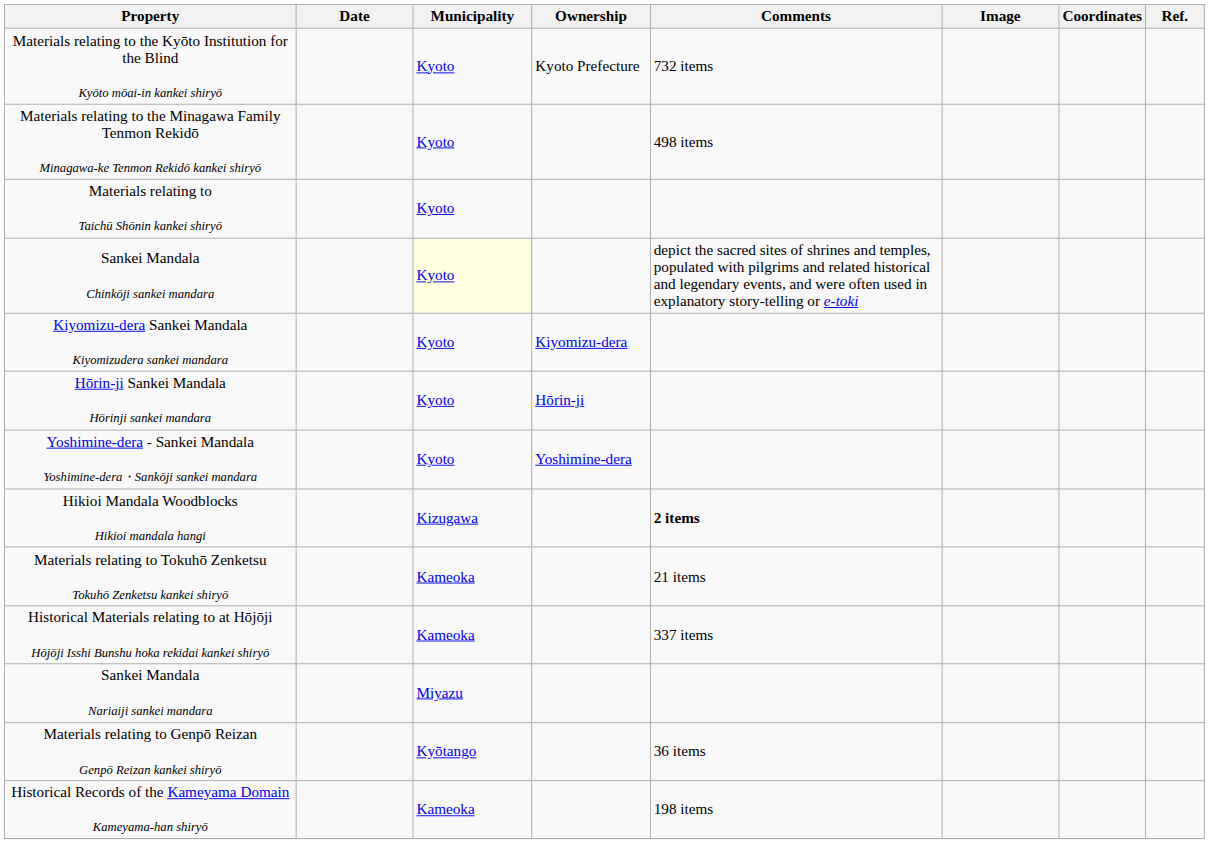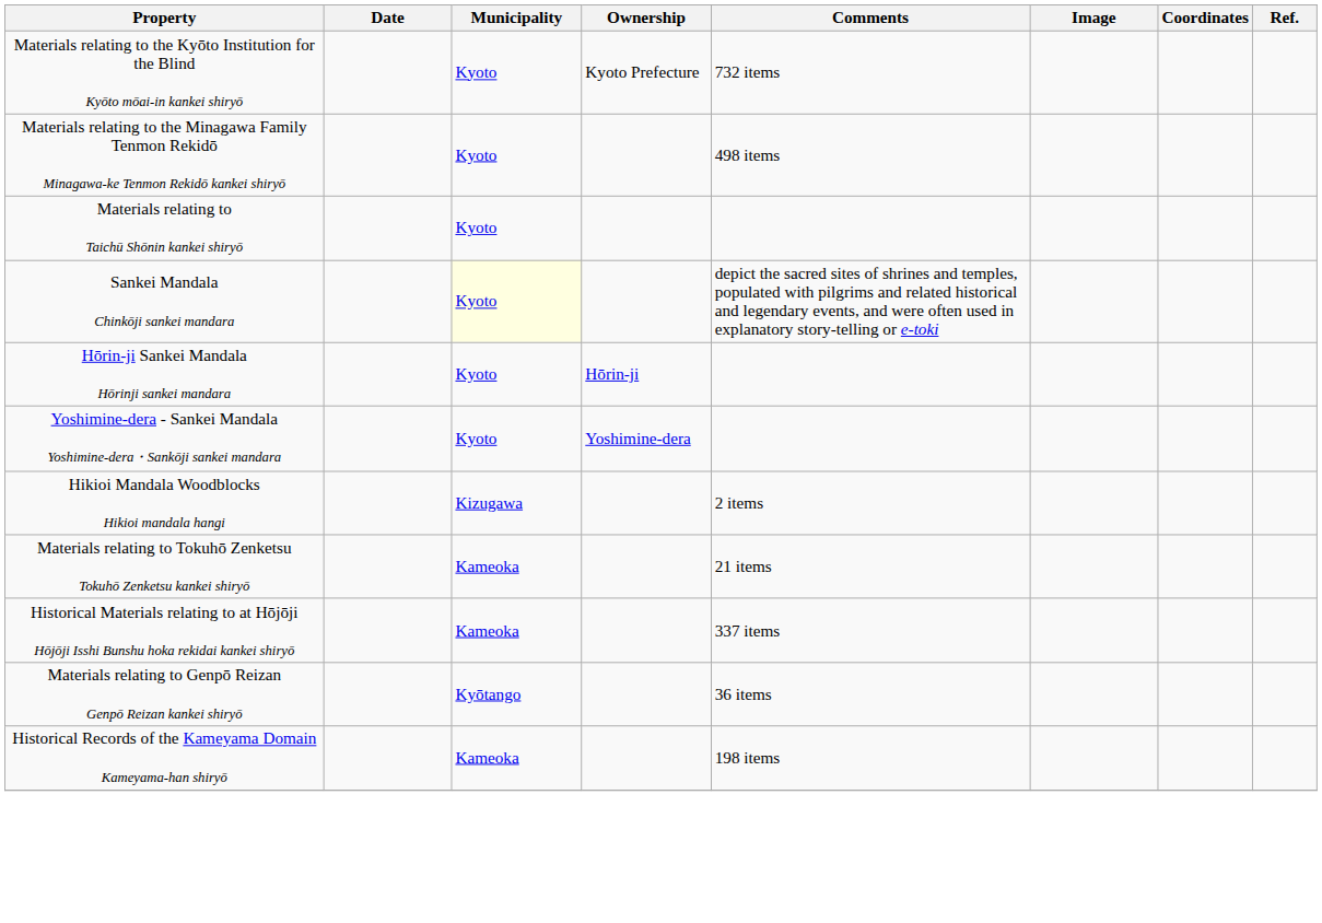- row: Kiyomizu-dera Sankei Mandala Kiyomizudera sankei mandara | Kyoto | Kiyomizu-dera
Hikioi Mandala Woodblocks Hikioi mandala hangi | Comments: bold -> normal
- row: Sankei Mandala Nariaiji sankei mandara | Miyazu
